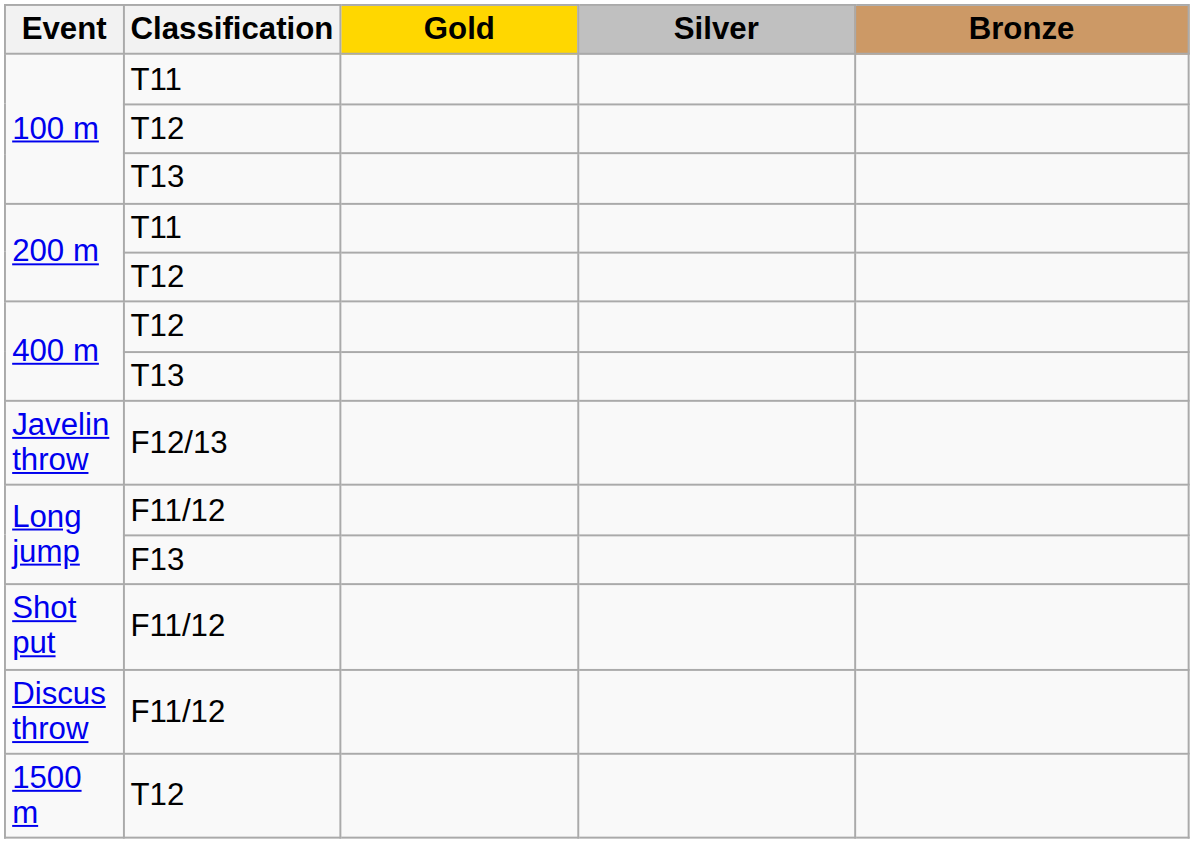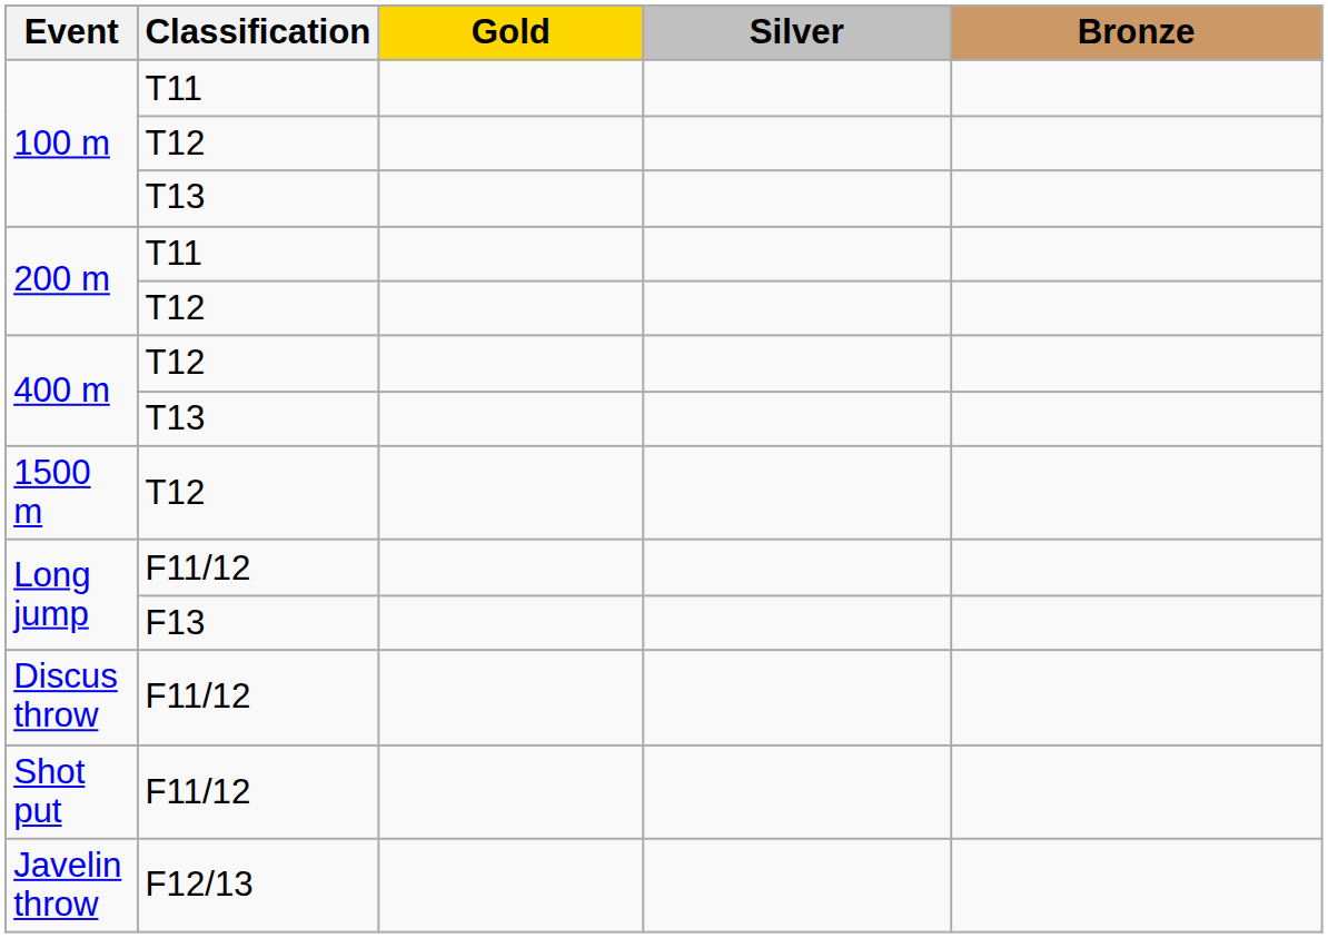rows swapped: 1500 m <-> Javelin throw
rows swapped: Shot put <-> Discus throw
